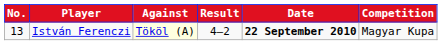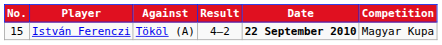István Ferenczi | No.: 13 -> 15
István Ferenczi | Against: lightyellow background -> no background
